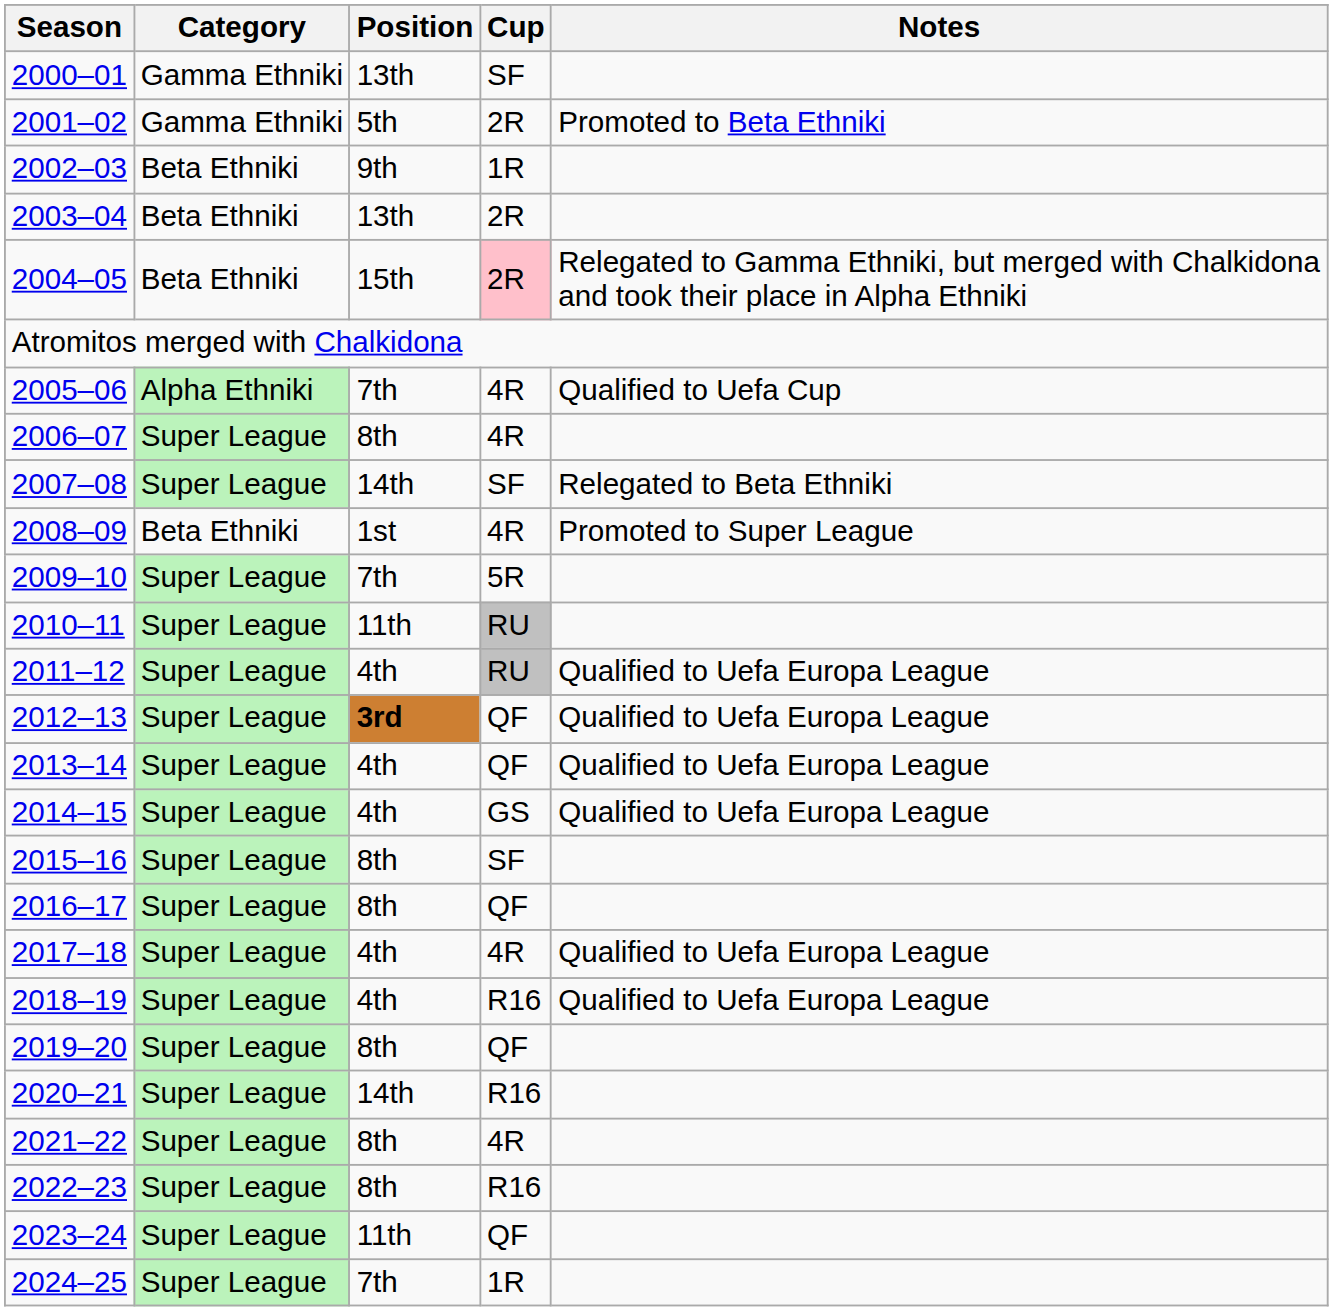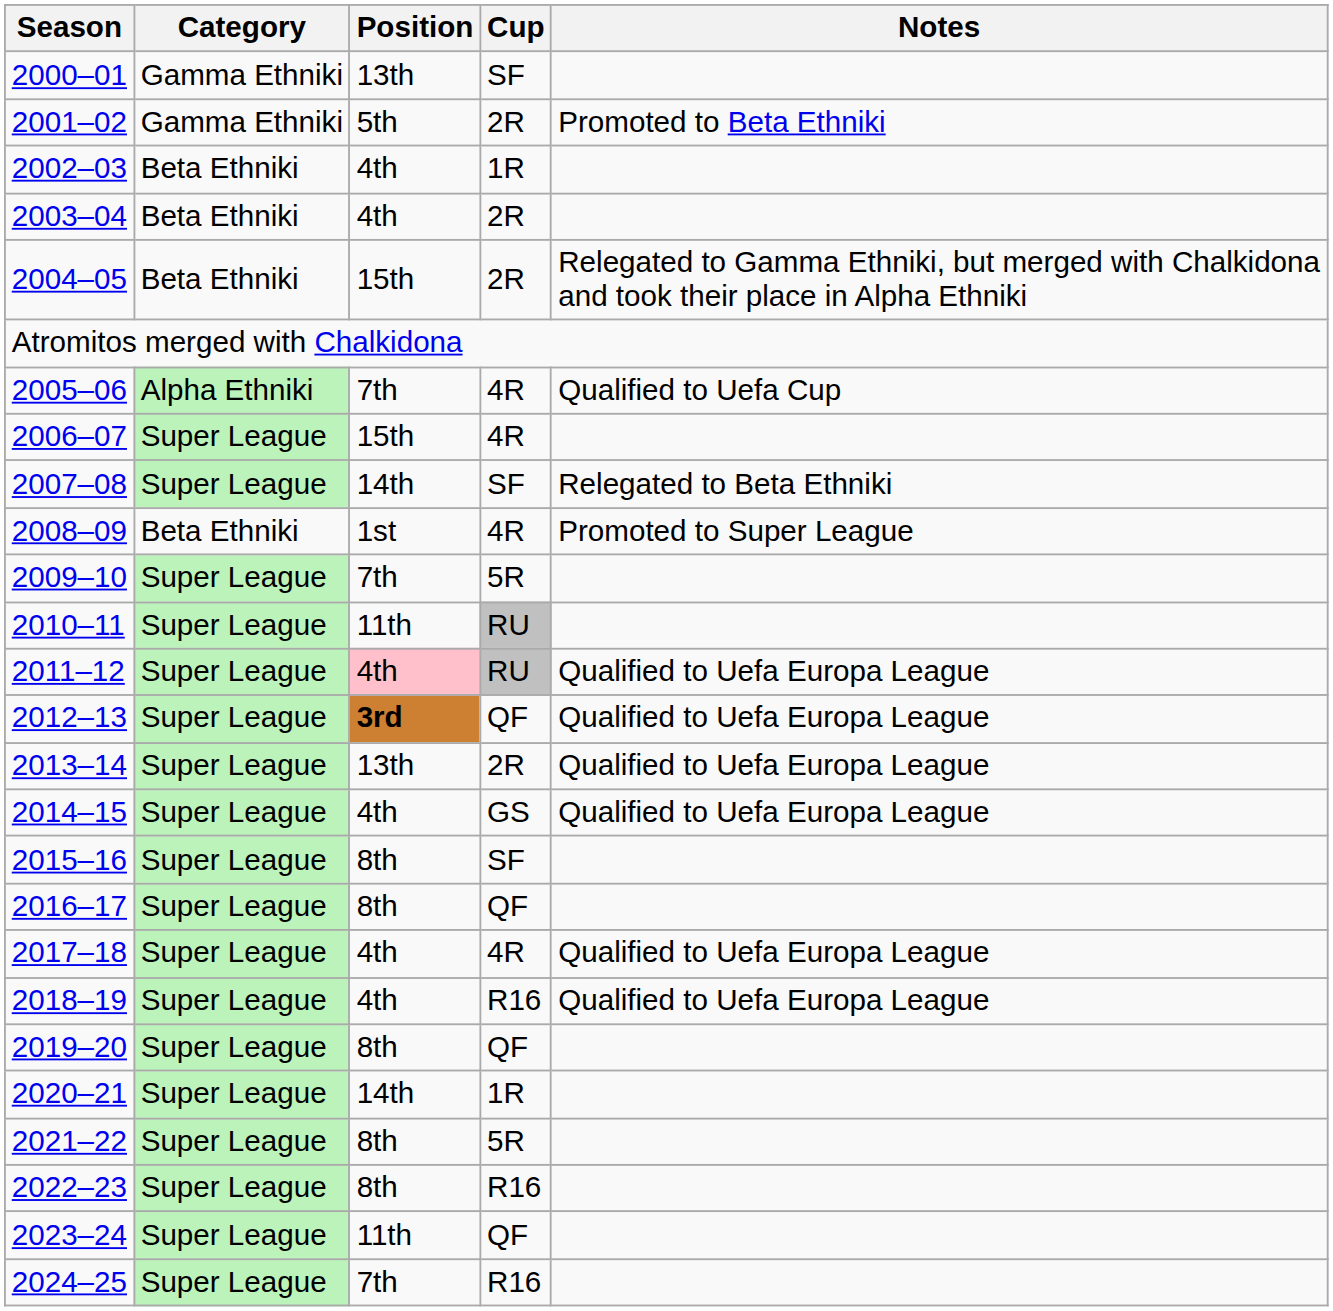2002–03 | Position: 9th -> 4th
2003–04 | Position: 13th -> 4th
2004–05 | Cup: pink background -> no background
2006–07 | Position: 8th -> 15th
2011–12 | Position: no background -> pink background
2013–14 | Position: 4th -> 13th
2013–14 | Cup: QF -> 2R
2020–21 | Cup: R16 -> 1R
2021–22 | Cup: 4R -> 5R
2024–25 | Cup: 1R -> R16
